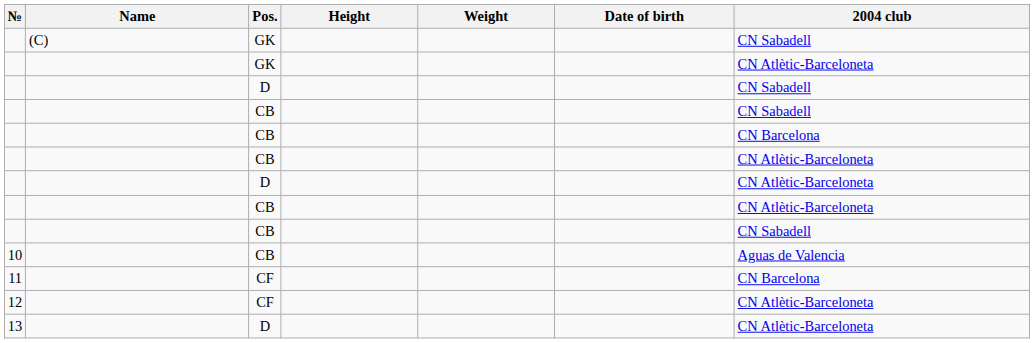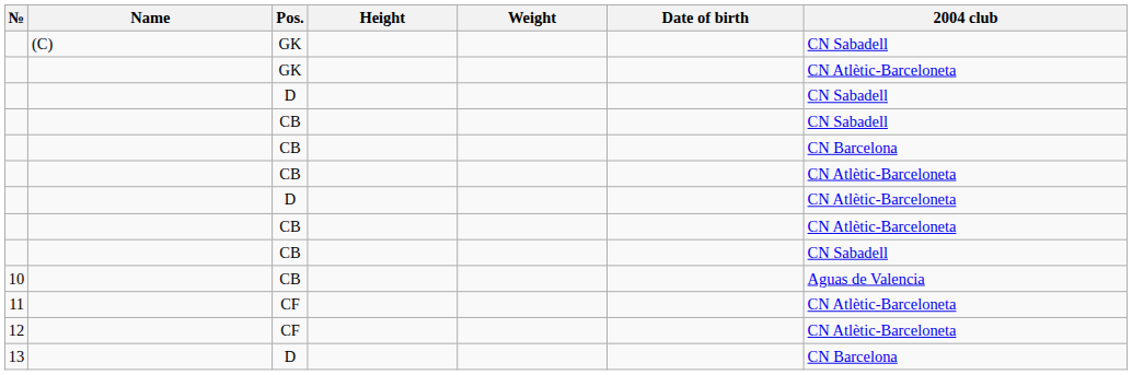11 | 2004 club: CN Barcelona -> CN Atlètic-Barceloneta
13 | 2004 club: CN Atlètic-Barceloneta -> CN Barcelona
